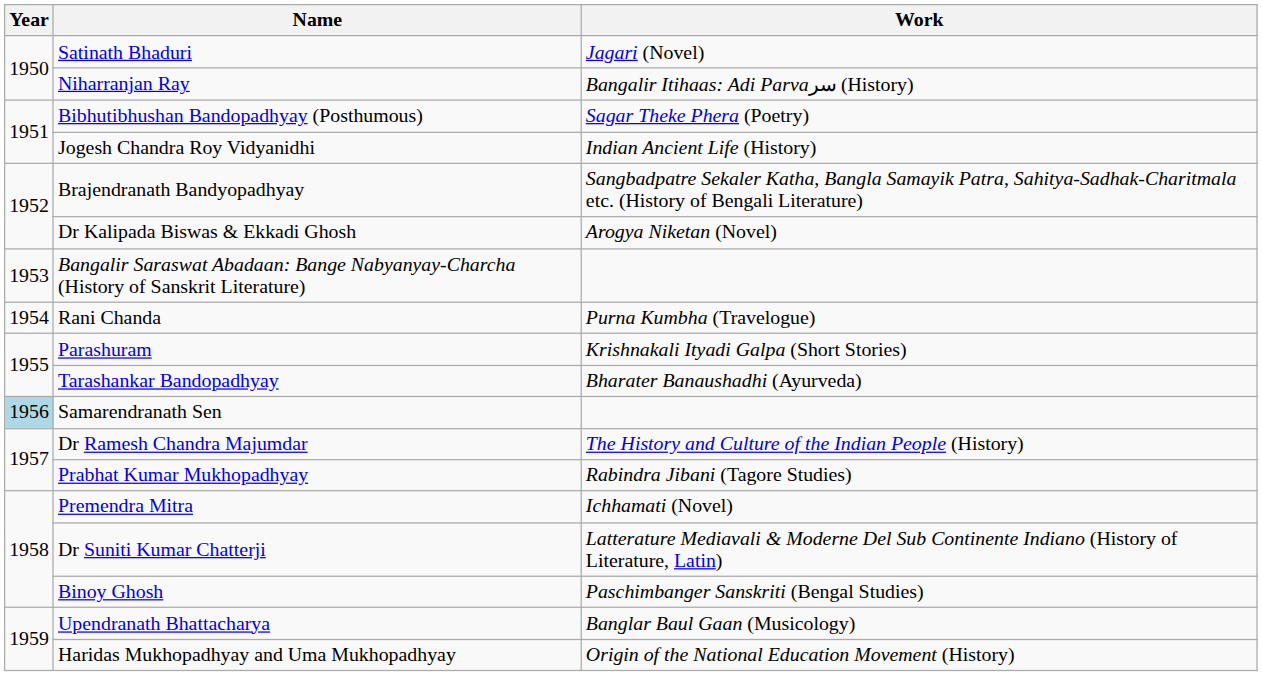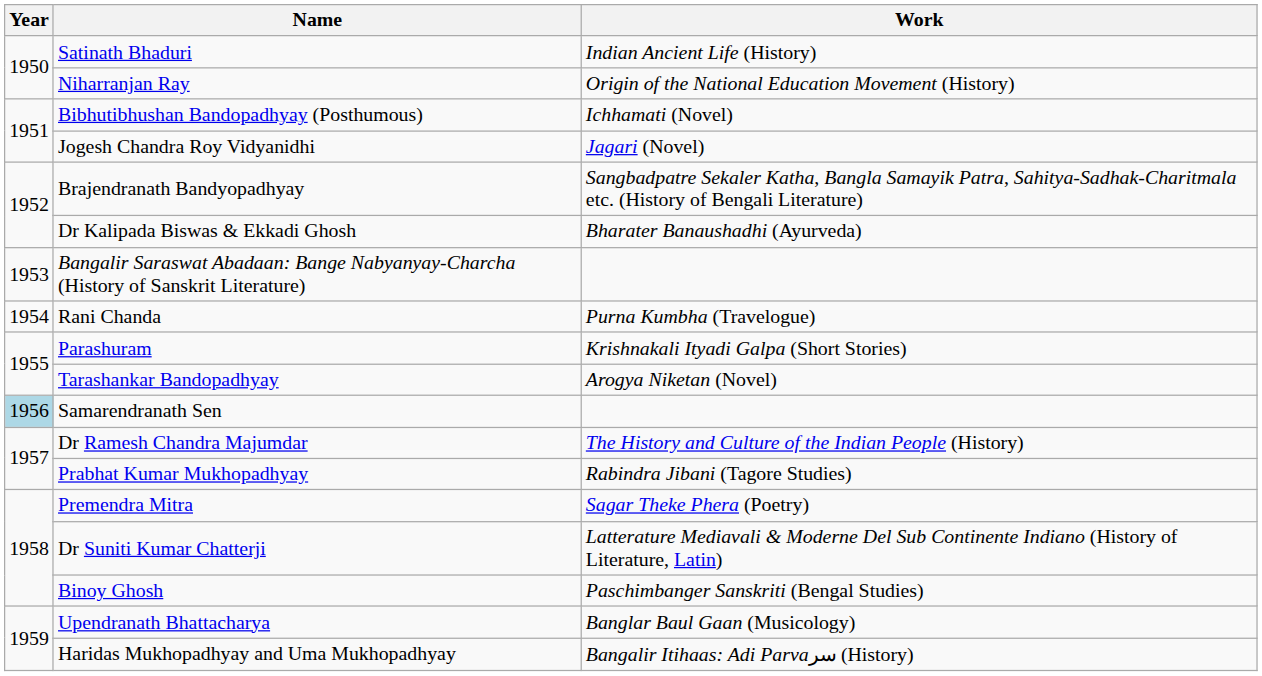Satinath Bhaduri | Work: Jagari (Novel) -> Indian Ancient Life (History)
Niharranjan Ray | Work: Bangalir Itihaas: Adi Parvaسر (History) -> Origin of the National Education Movement (History)
Bibhutibhushan Bandopadhyay (Posthumous) | Work: Sagar Theke Phera (Poetry) -> Ichhamati (Novel)
Jogesh Chandra Roy Vidyanidhi | Work: Indian Ancient Life (History) -> Jagari (Novel)
Dr Kalipada Biswas & Ekkadi Ghosh | Work: Arogya Niketan (Novel) -> Bharater Banaushadhi (Ayurveda)
Tarashankar Bandopadhyay | Work: Bharater Banaushadhi (Ayurveda) -> Arogya Niketan (Novel)
Premendra Mitra | Work: Ichhamati (Novel) -> Sagar Theke Phera (Poetry)
Haridas Mukhopadhyay and Uma Mukhopadhyay | Work: Origin of the National Education Movement (History) -> Bangalir Itihaas: Adi Parvaسر (History)
